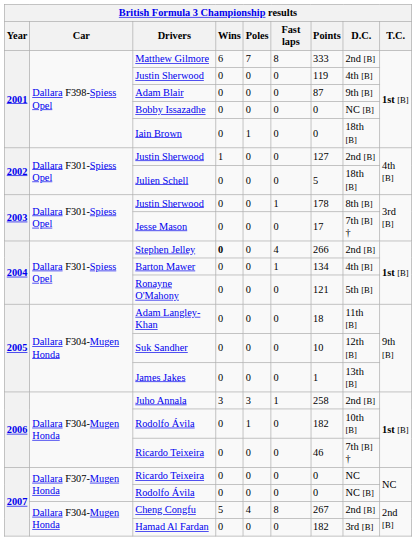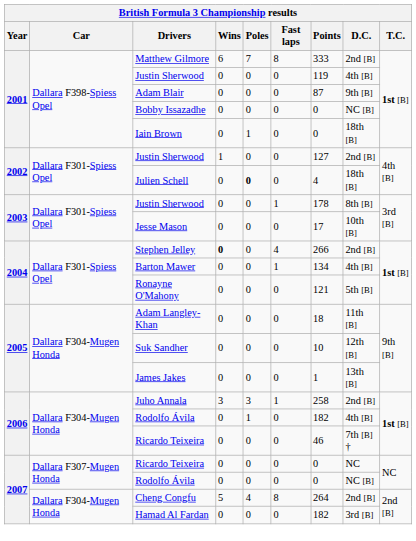Julien Schell | Poles: normal -> bold
Julien Schell | Points: 5 -> 4
Jesse Mason | D.C.: 7th [B] † -> 10th [B]
2006 / Rodolfo Ávila | D.C.: 10th [B] -> 4th [B]
Cheng Congfu | Points: 267 -> 264
